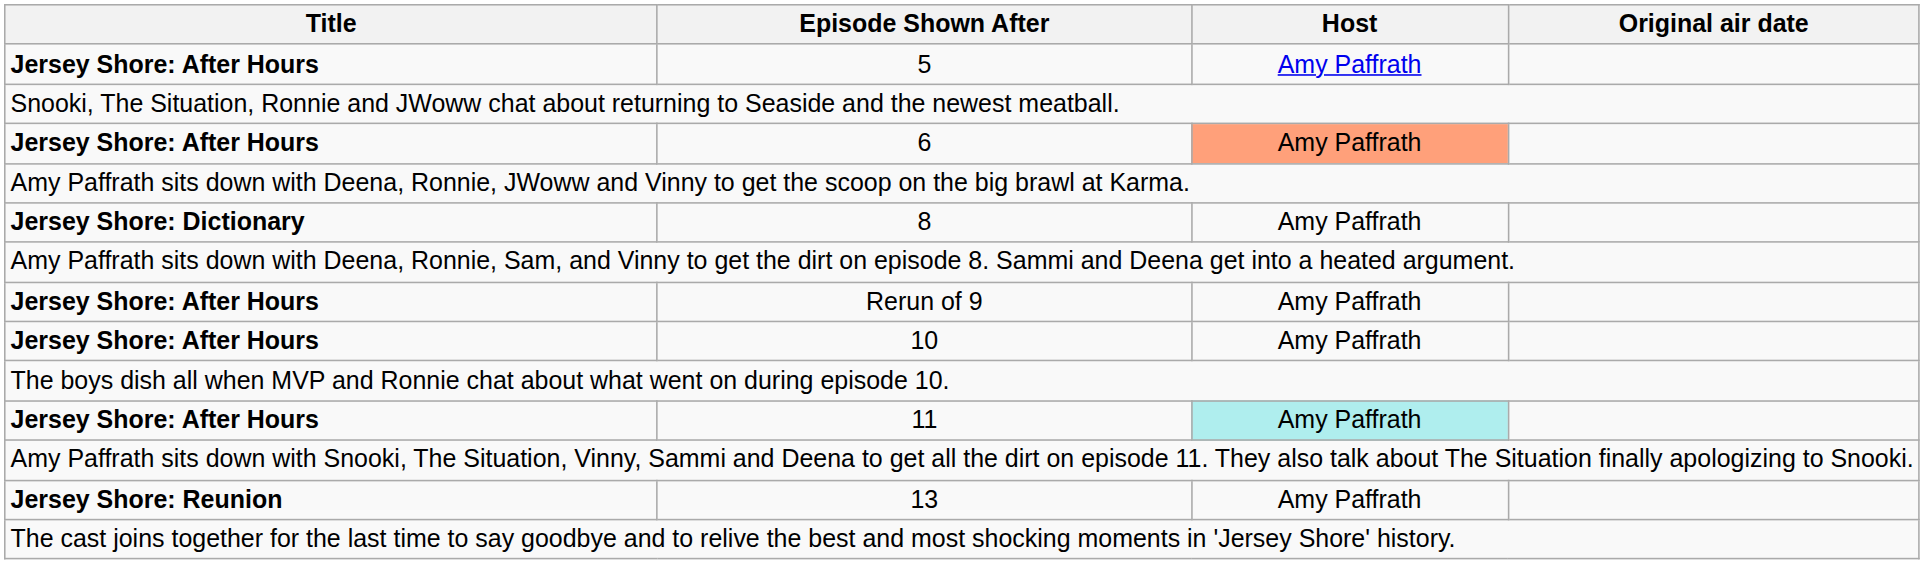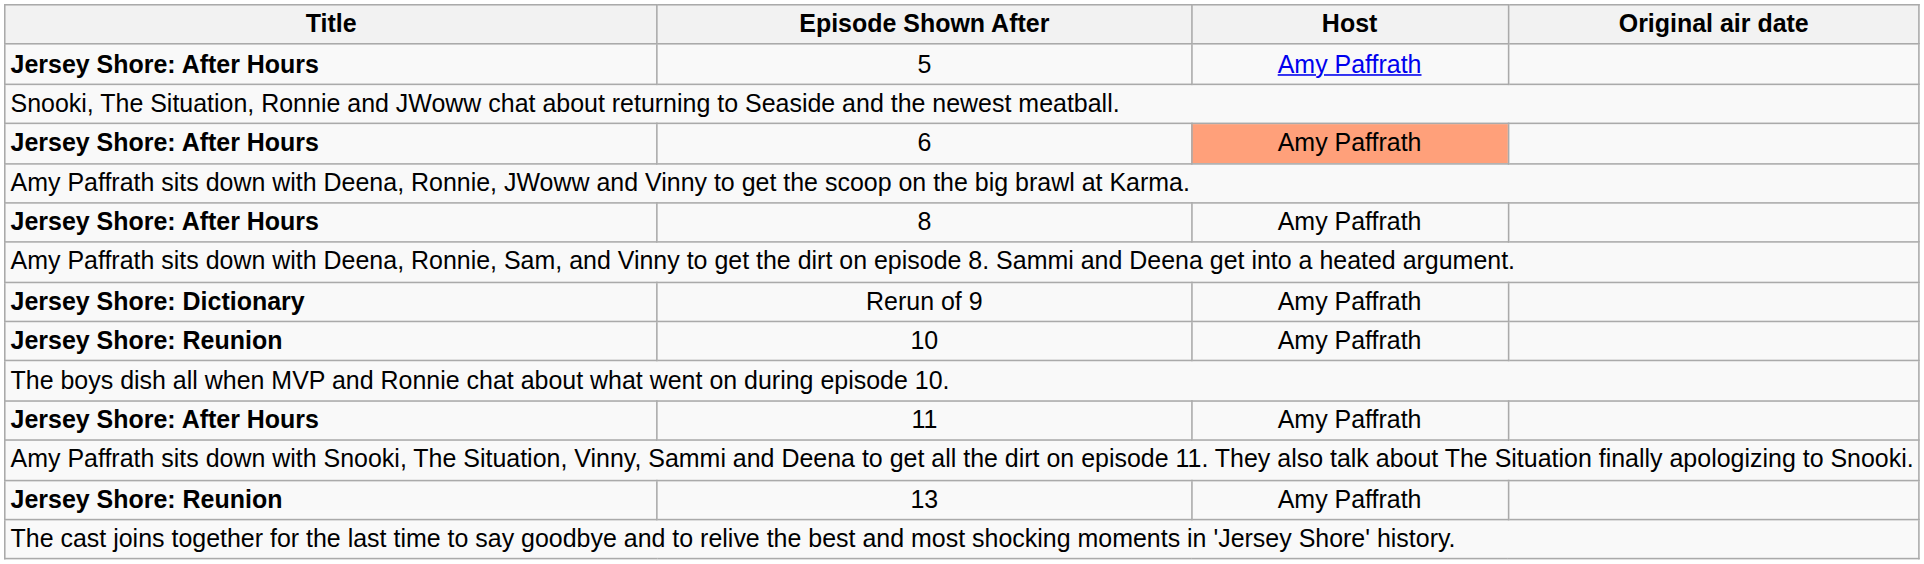8 | Title: Jersey Shore: Dictionary -> Jersey Shore: After Hours
Rerun of 9 | Title: Jersey Shore: After Hours -> Jersey Shore: Dictionary
10 | Title: Jersey Shore: After Hours -> Jersey Shore: Reunion
11 | Host: paleturquoise background -> no background
